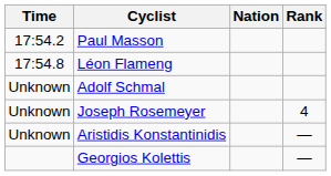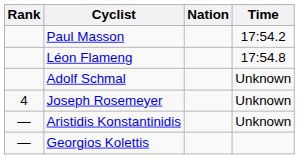columns swapped: Rank <-> Time
